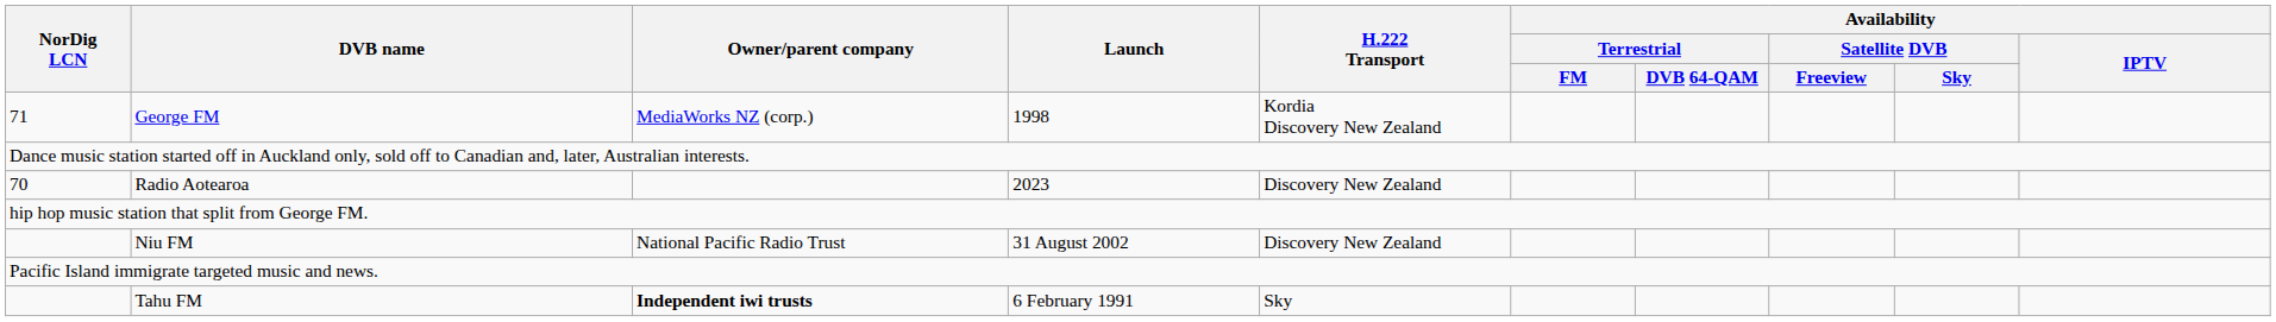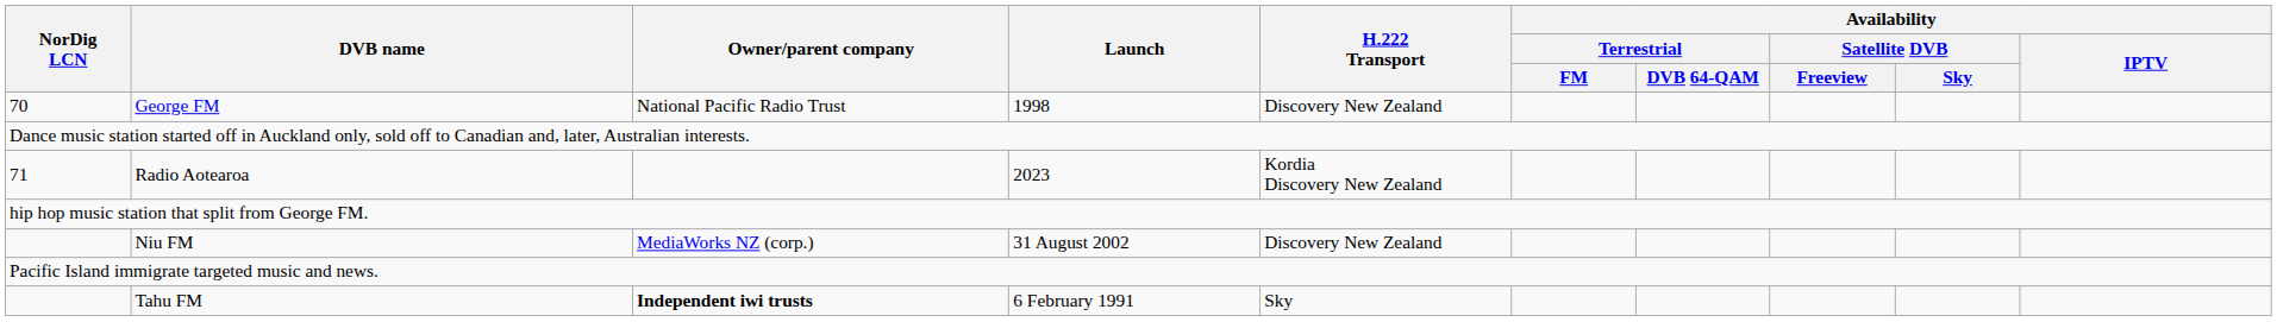George FM | NorDig LCN: 71 -> 70
George FM | Owner/parent company: MediaWorks NZ (corp.) -> National Pacific Radio Trust
George FM | H.222 Transport: Kordia Discovery New Zealand -> Discovery New Zealand
Radio Aotearoa | NorDig LCN: 70 -> 71
Radio Aotearoa | H.222 Transport: Discovery New Zealand -> Kordia Discovery New Zealand
Niu FM | Owner/parent company: National Pacific Radio Trust -> MediaWorks NZ (corp.)
